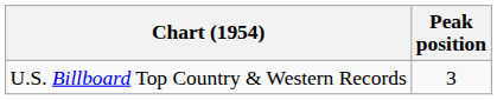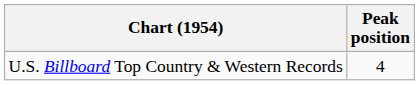U.S. Billboard Top Country & Western Records | Peak position: 3 -> 4
